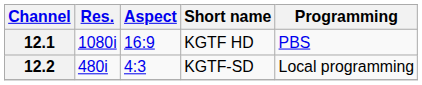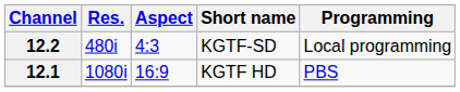rows swapped: 12.1 <-> 12.2
